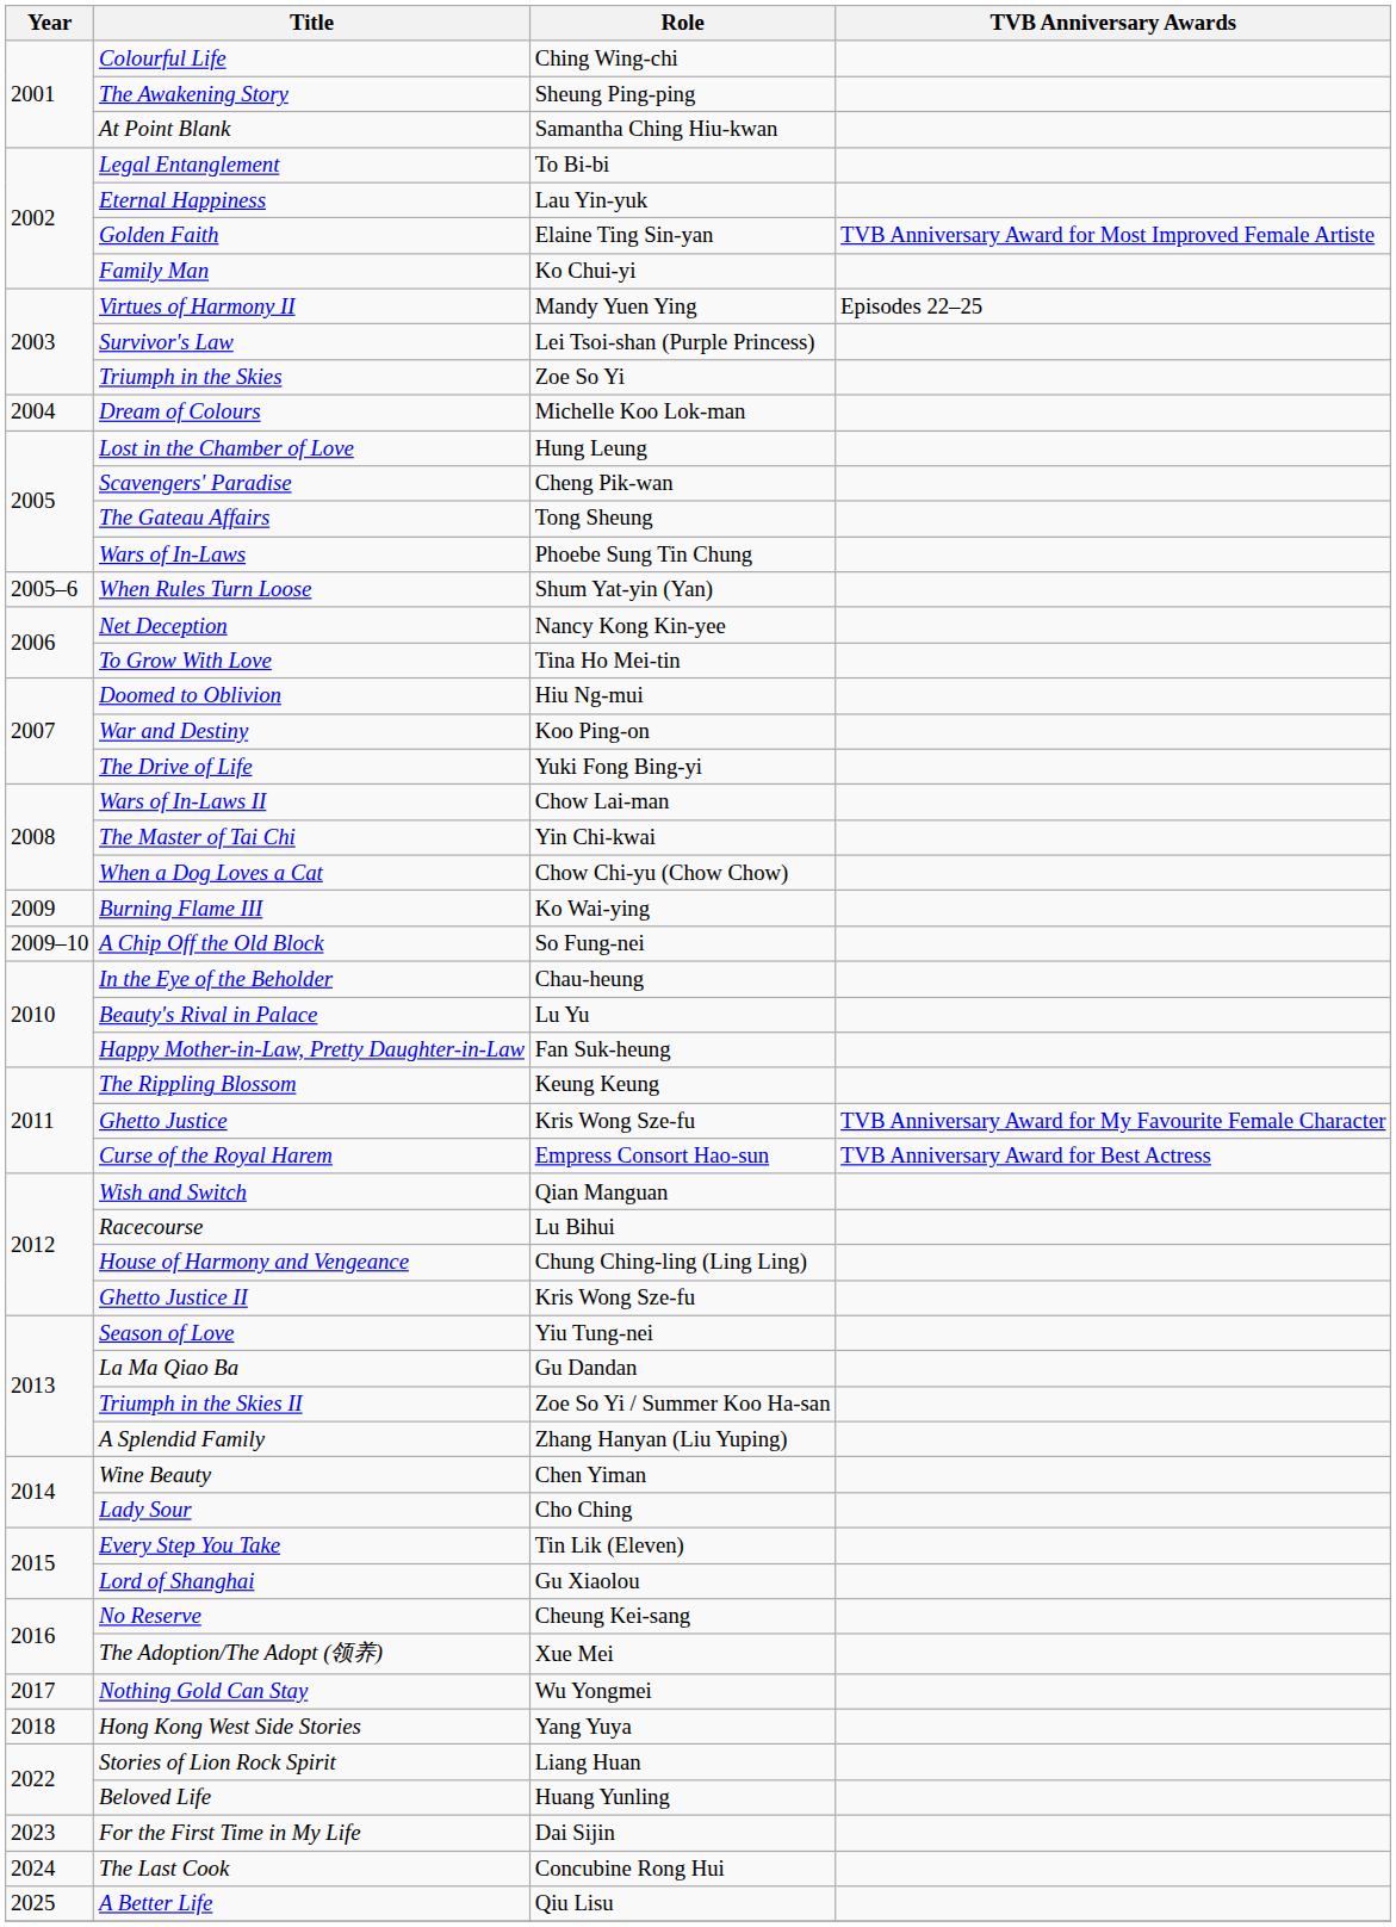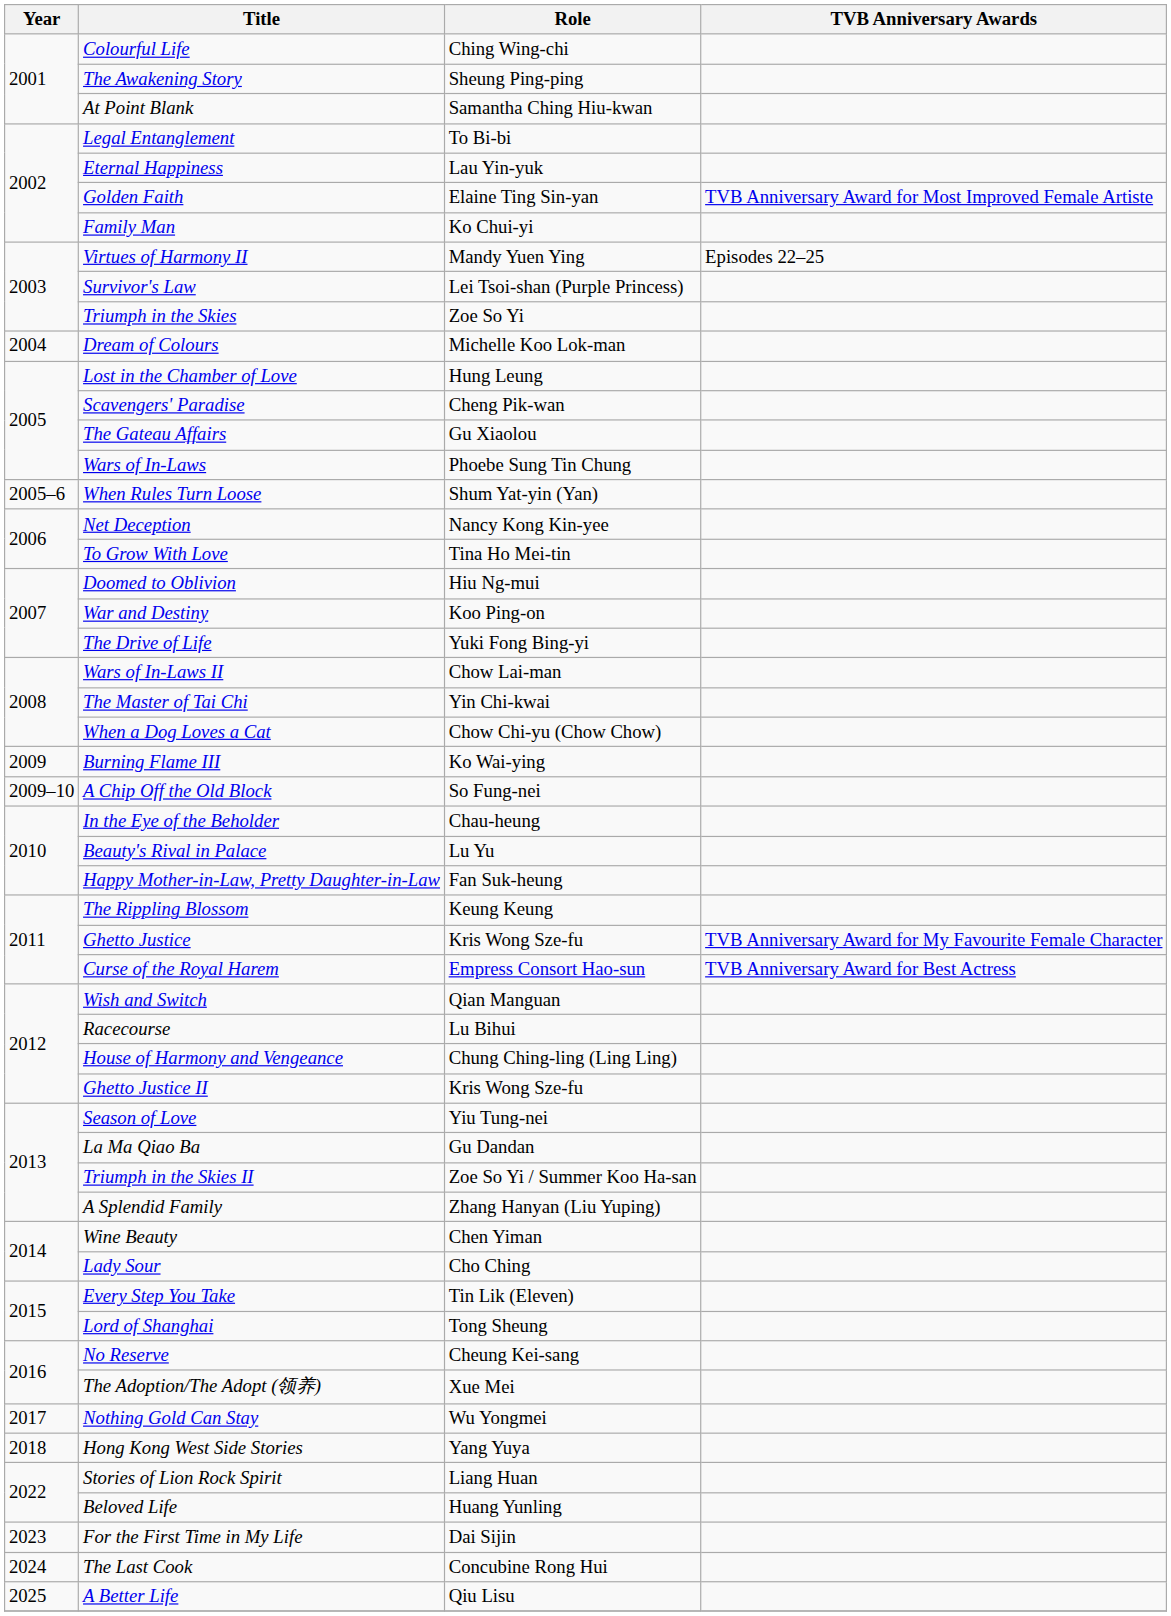The Gateau Affairs | Role: Tong Sheung -> Gu Xiaolou
Lord of Shanghai | Role: Gu Xiaolou -> Tong Sheung
